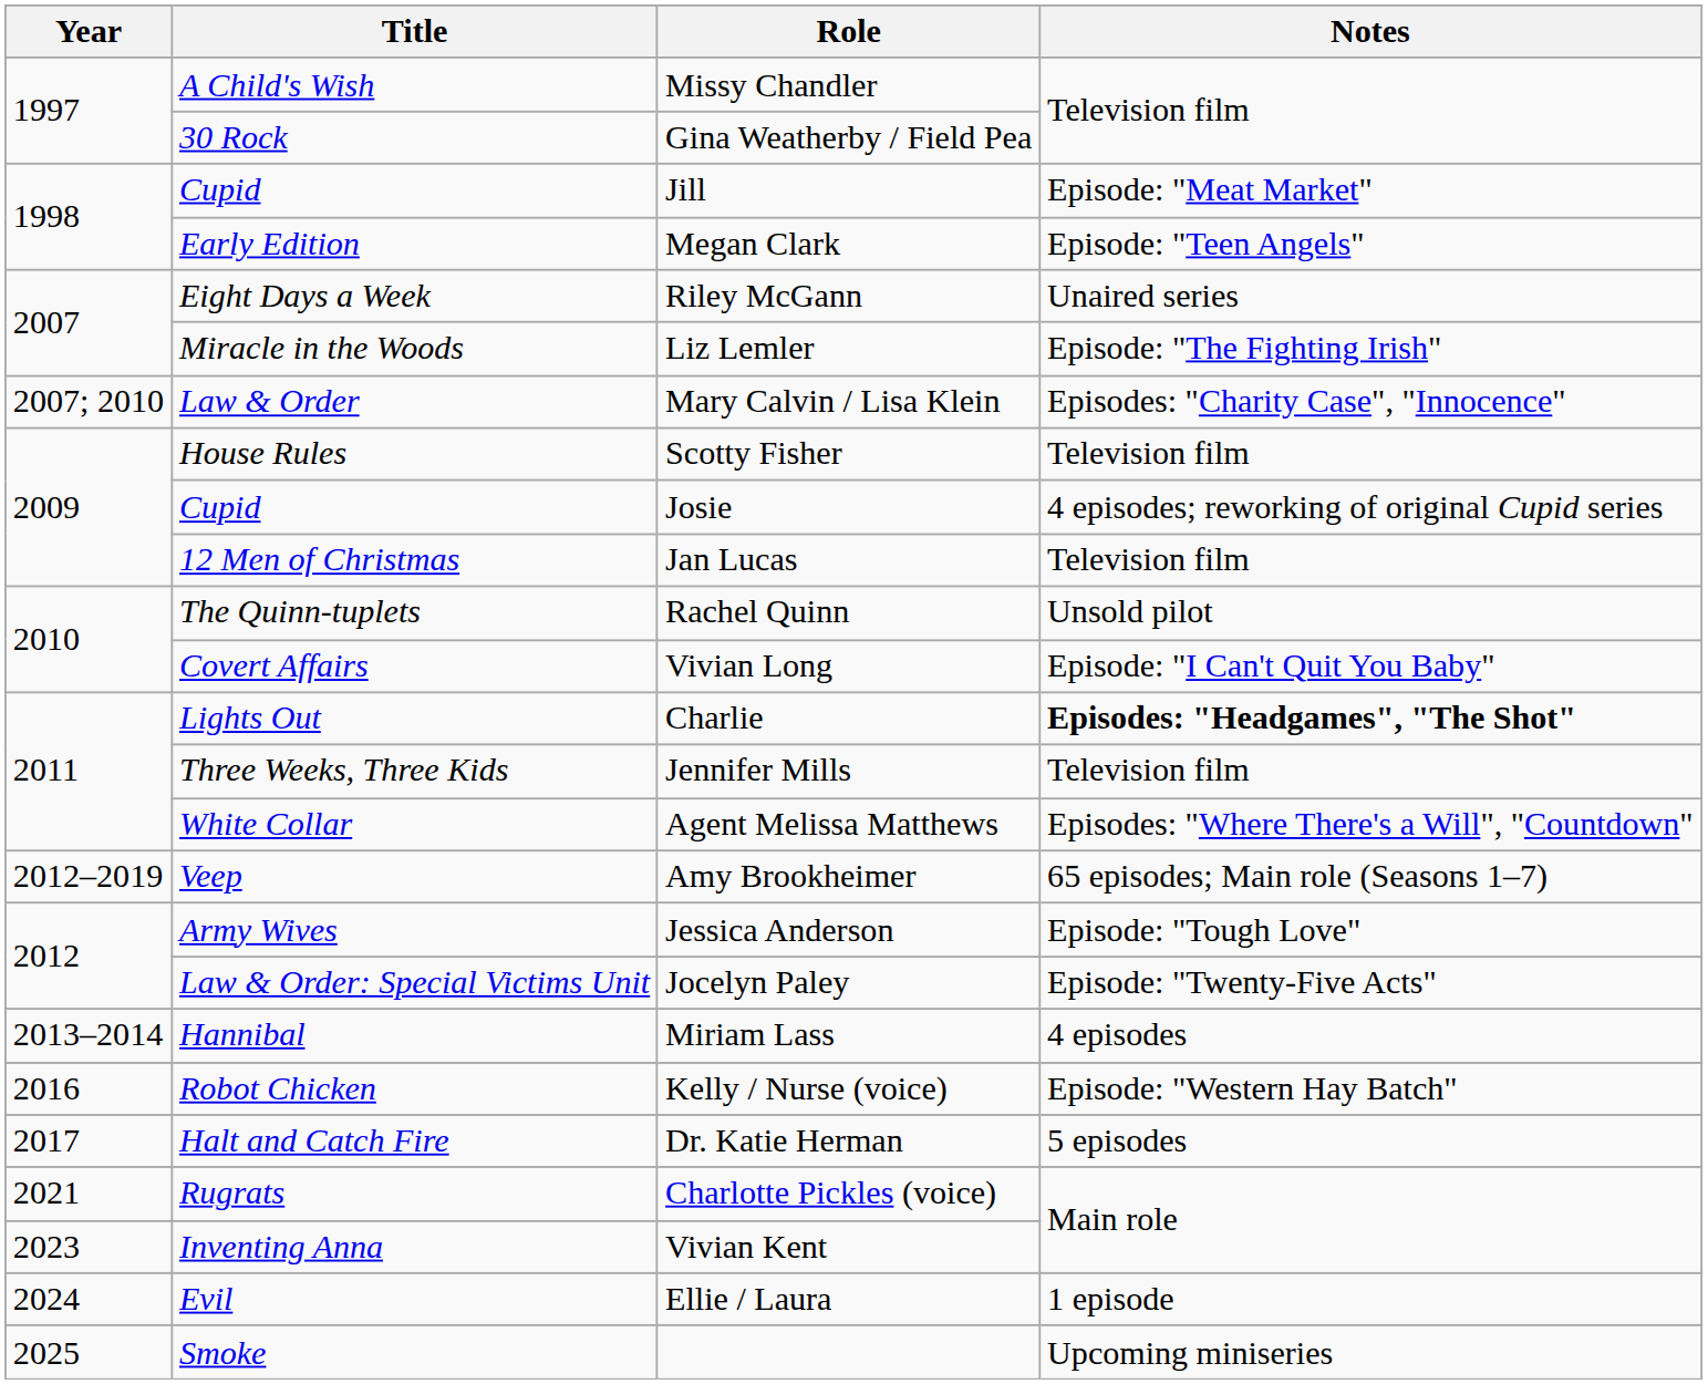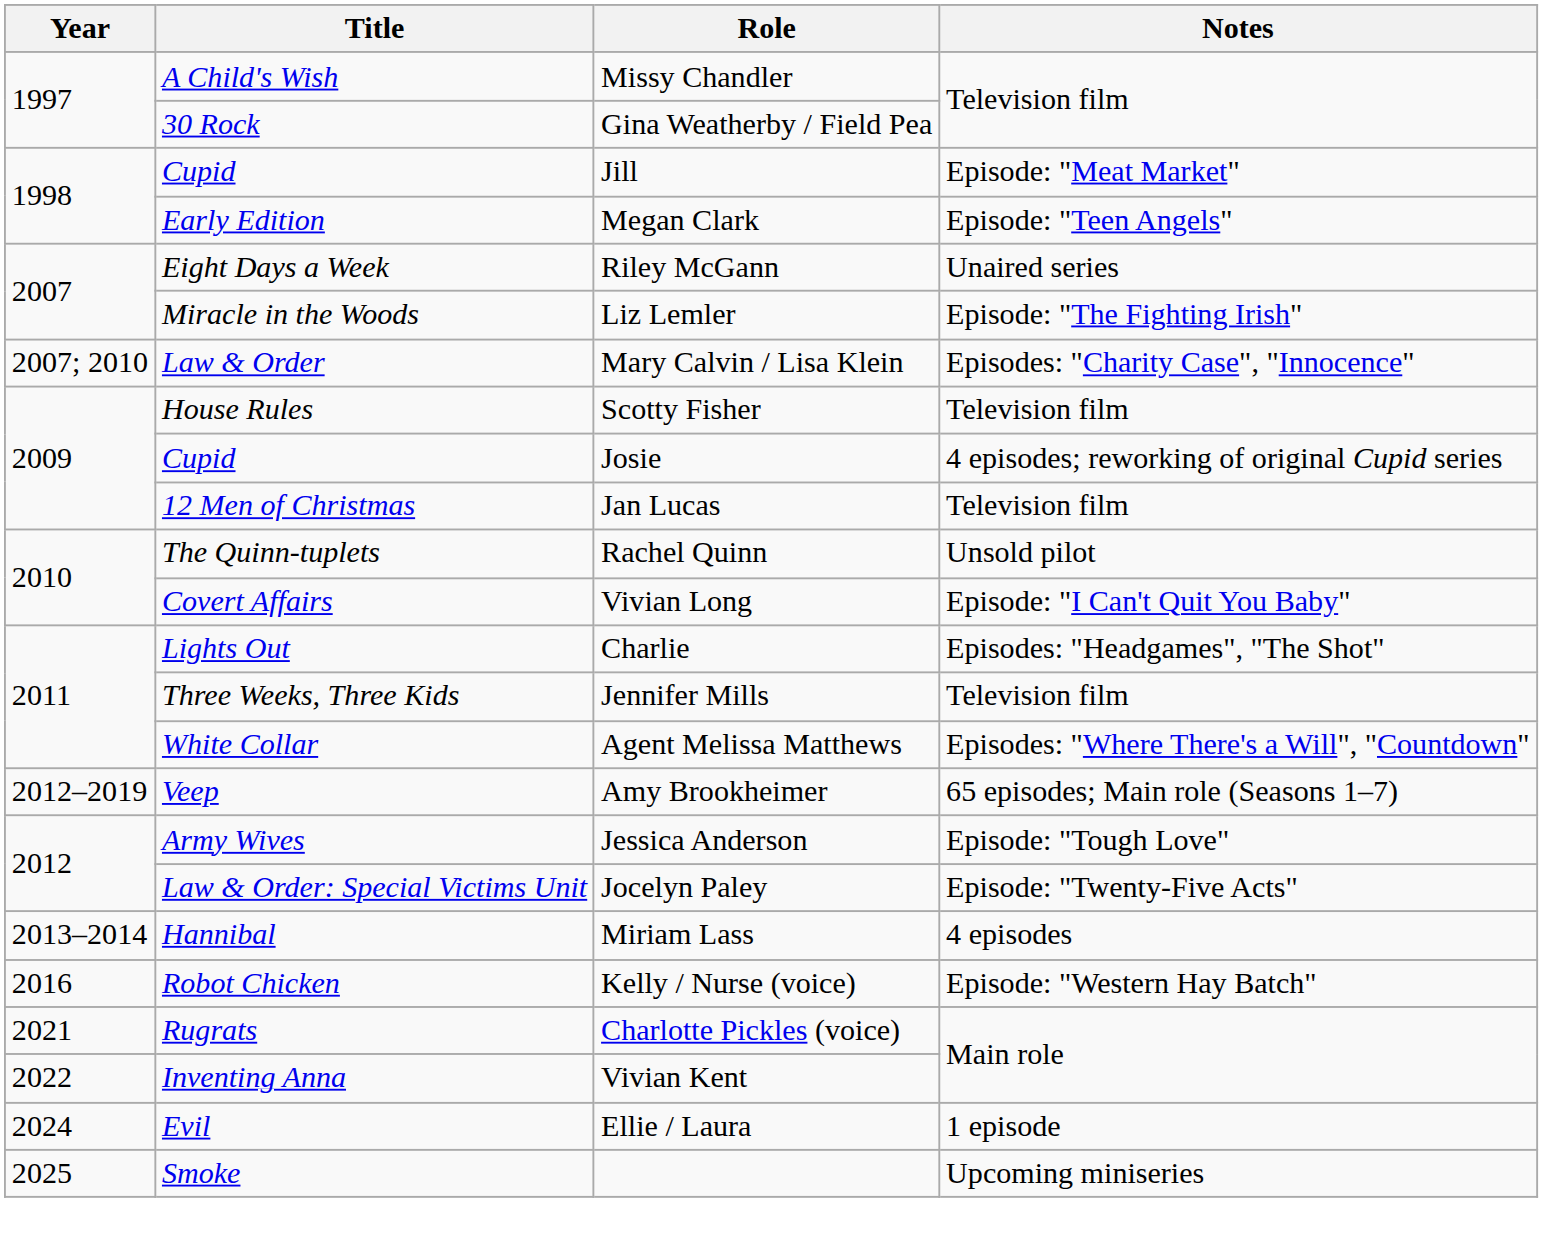Charlie | Notes: bold -> normal
- row: 2017 | Halt and Catch Fire | Dr. Katie Herman | 5 episodes
Vivian Kent | Year: 2023 -> 2022
